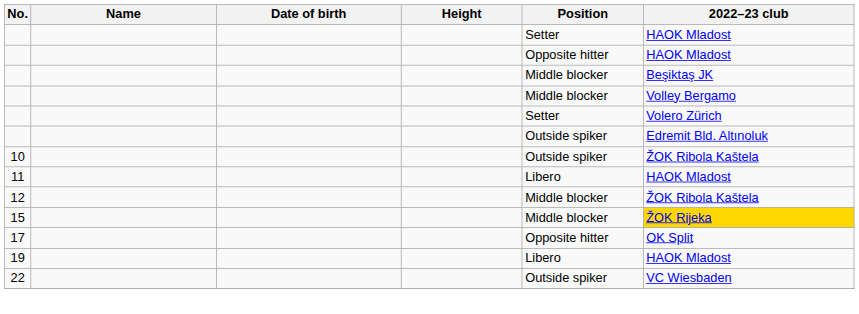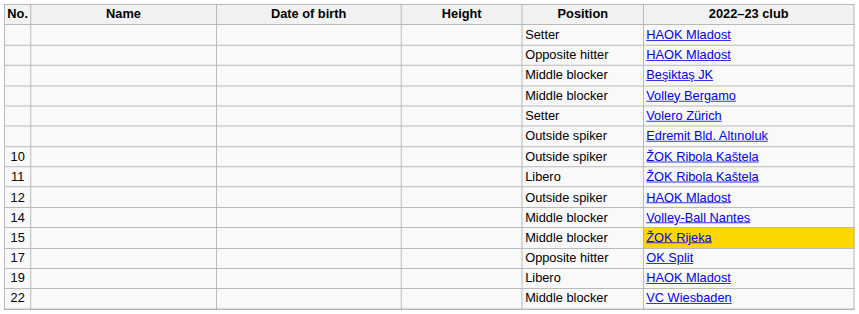11 | 2022–23 club: HAOK Mladost -> ŽOK Ribola Kaštela
12 | Position: Middle blocker -> Outside spiker
12 | 2022–23 club: ŽOK Ribola Kaštela -> HAOK Mladost
+ row: 14 | Middle blocker | Volley-Ball Nantes
22 | Position: Outside spiker -> Middle blocker
